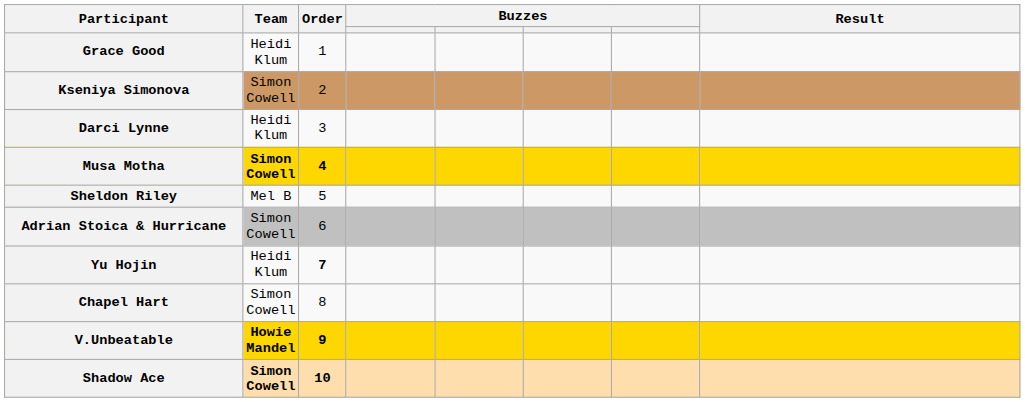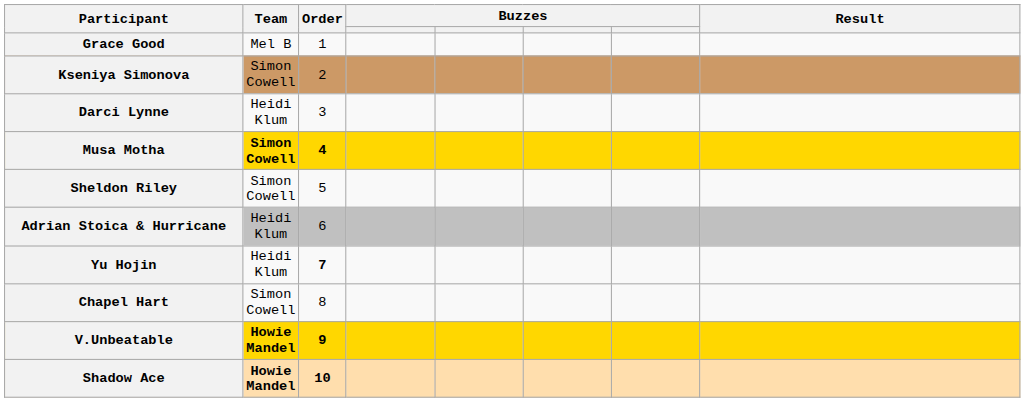Grace Good | Team: Heidi Klum -> Mel B
Sheldon Riley | Team: Mel B -> Simon Cowell
Adrian Stoica & Hurricane | Team: Simon Cowell -> Heidi Klum
Shadow Ace | Team: Simon Cowell -> Howie Mandel
